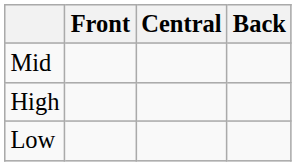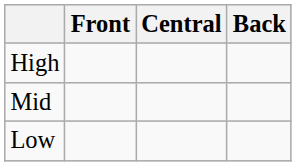rows swapped: High <-> Mid
